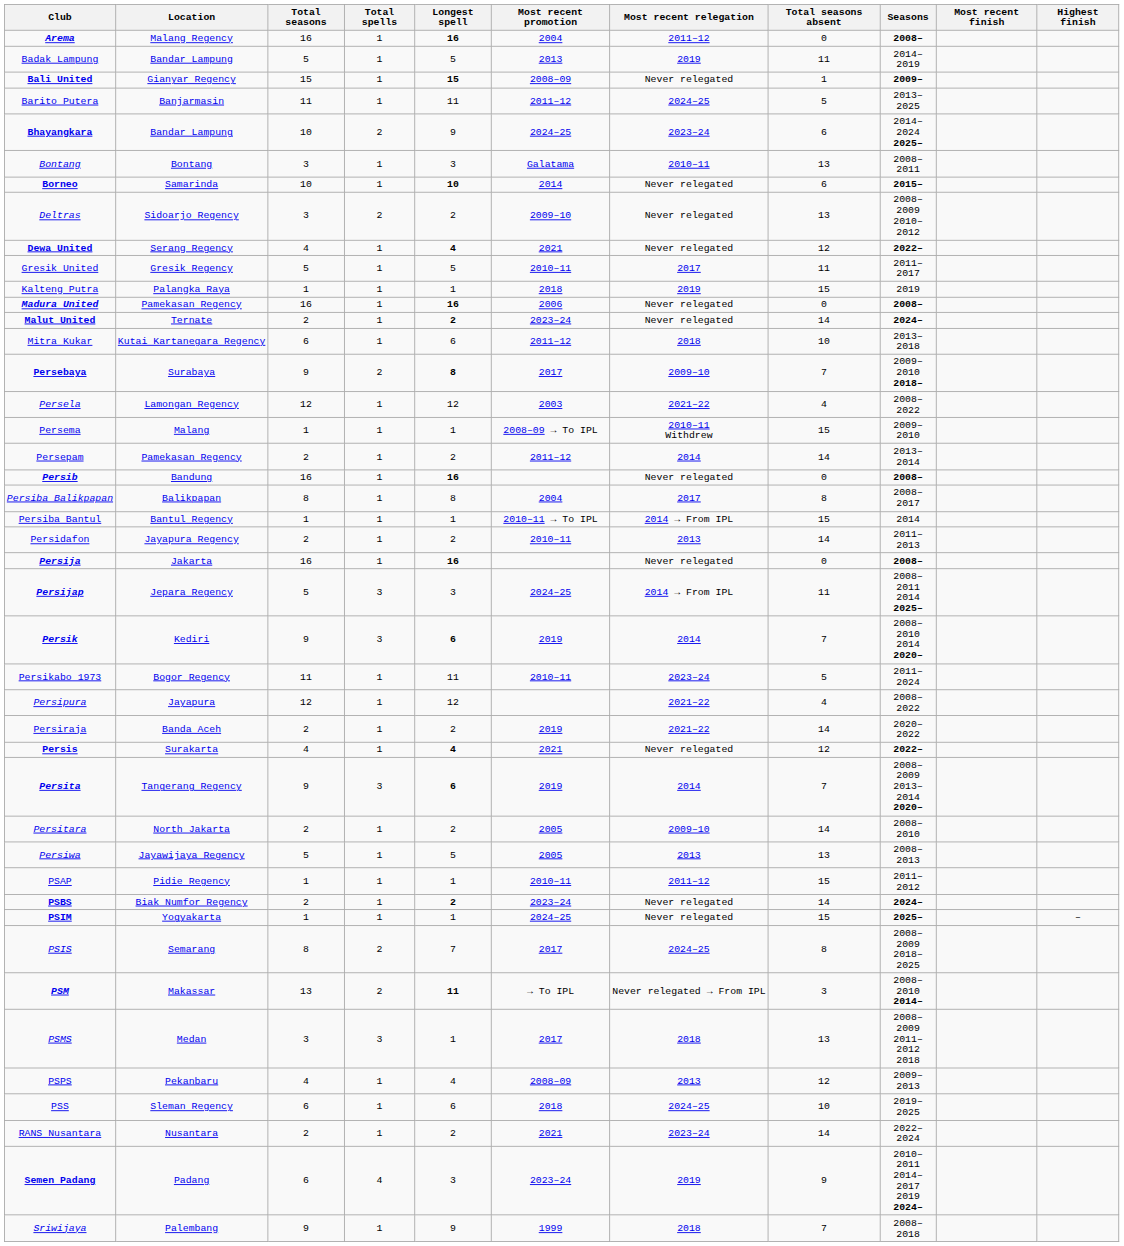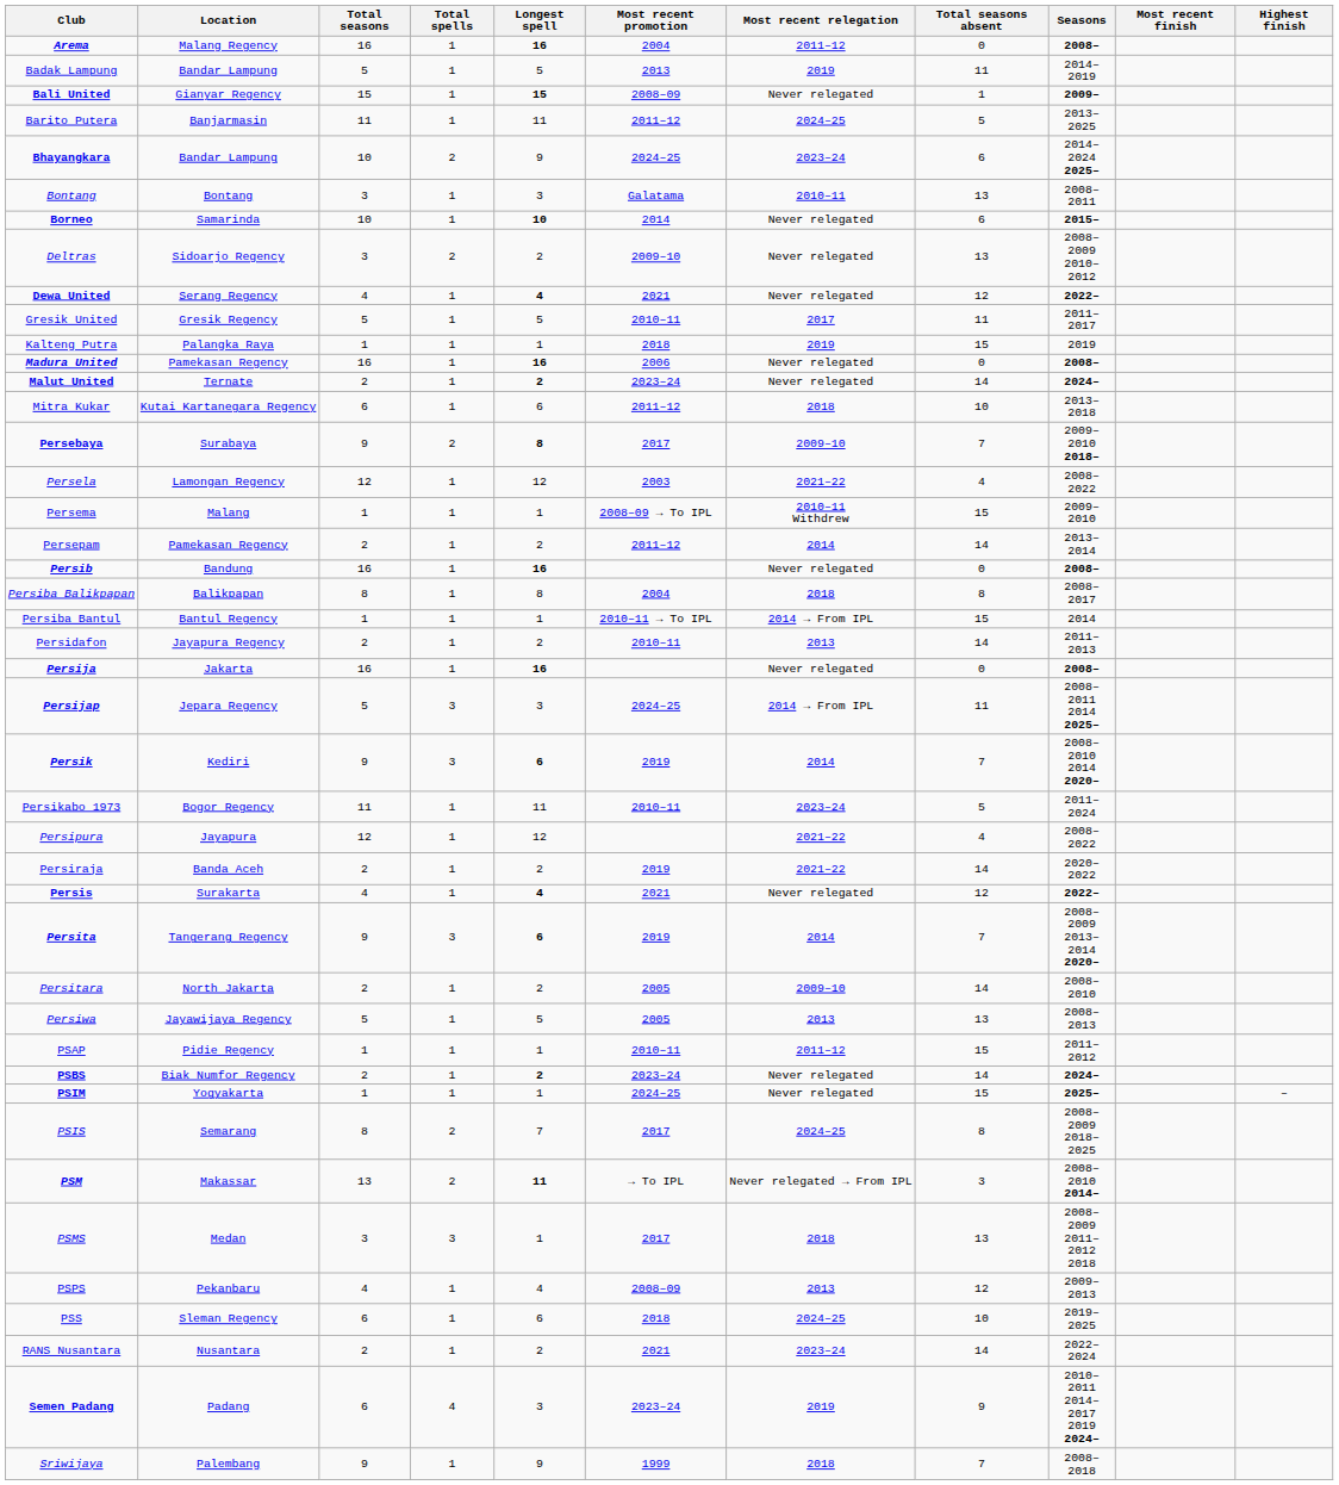Persiba Balikpapan | Most recent relegation: 2017 -> 2018
